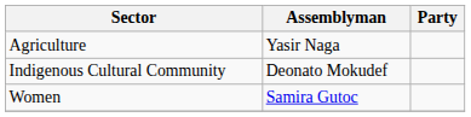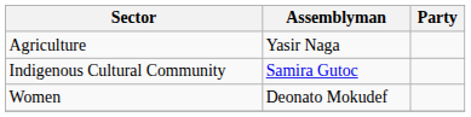Indigenous Cultural Community | Assemblyman: Deonato Mokudef -> Samira Gutoc
Women | Assemblyman: Samira Gutoc -> Deonato Mokudef
